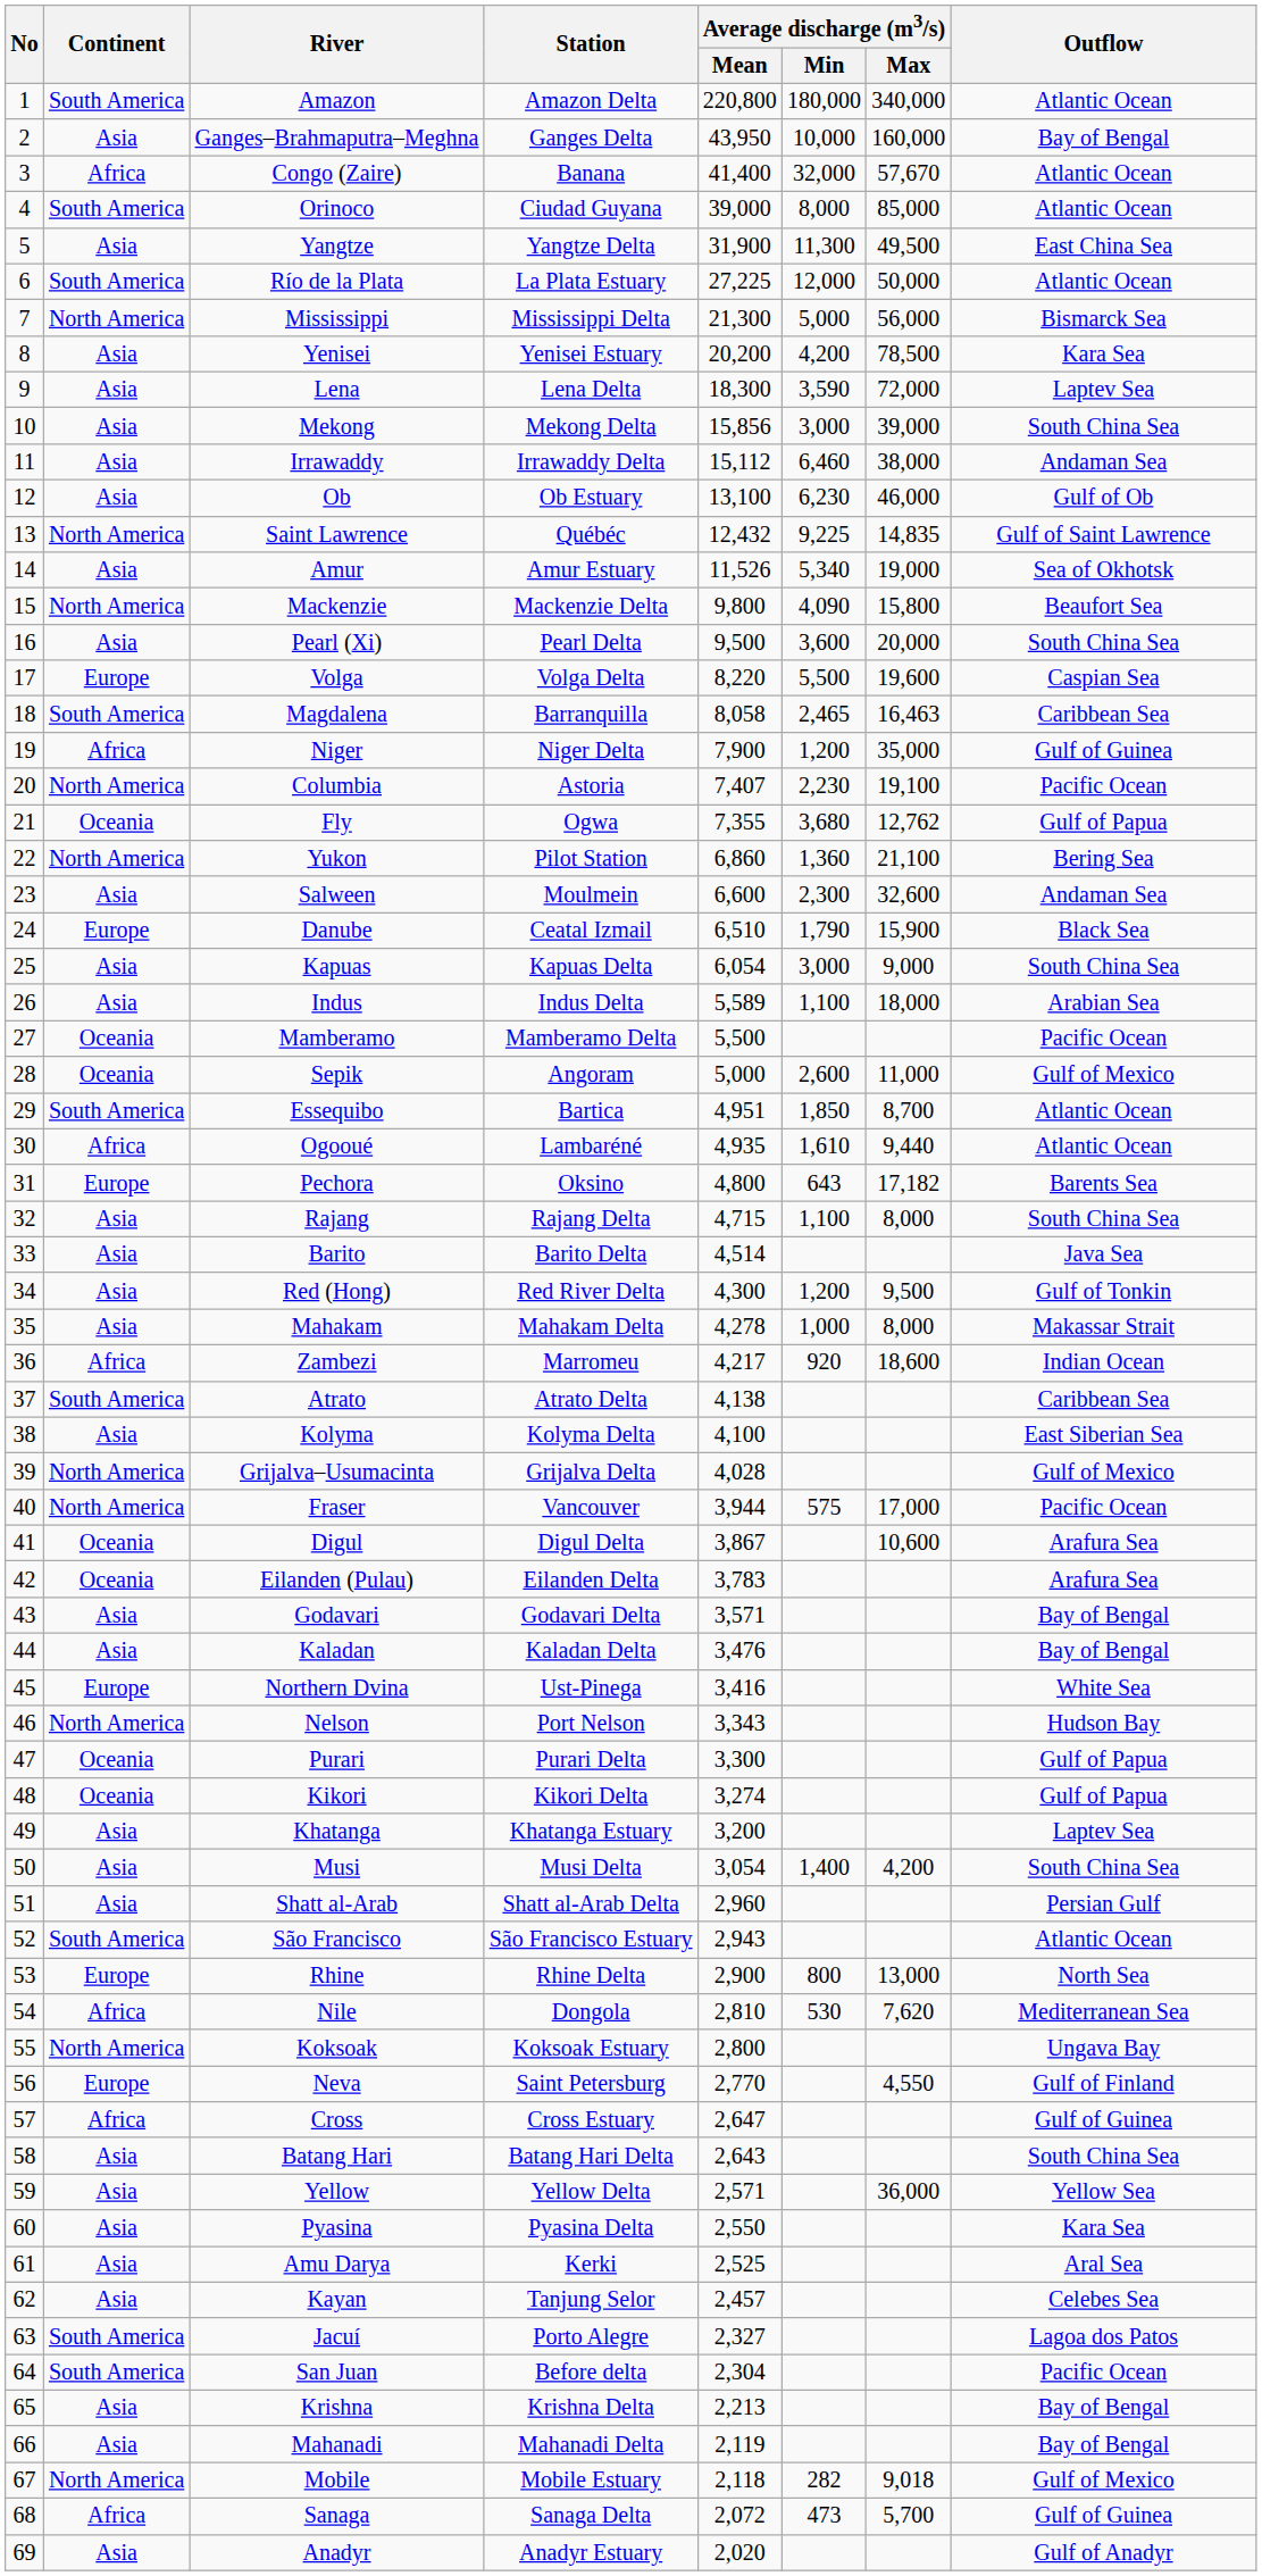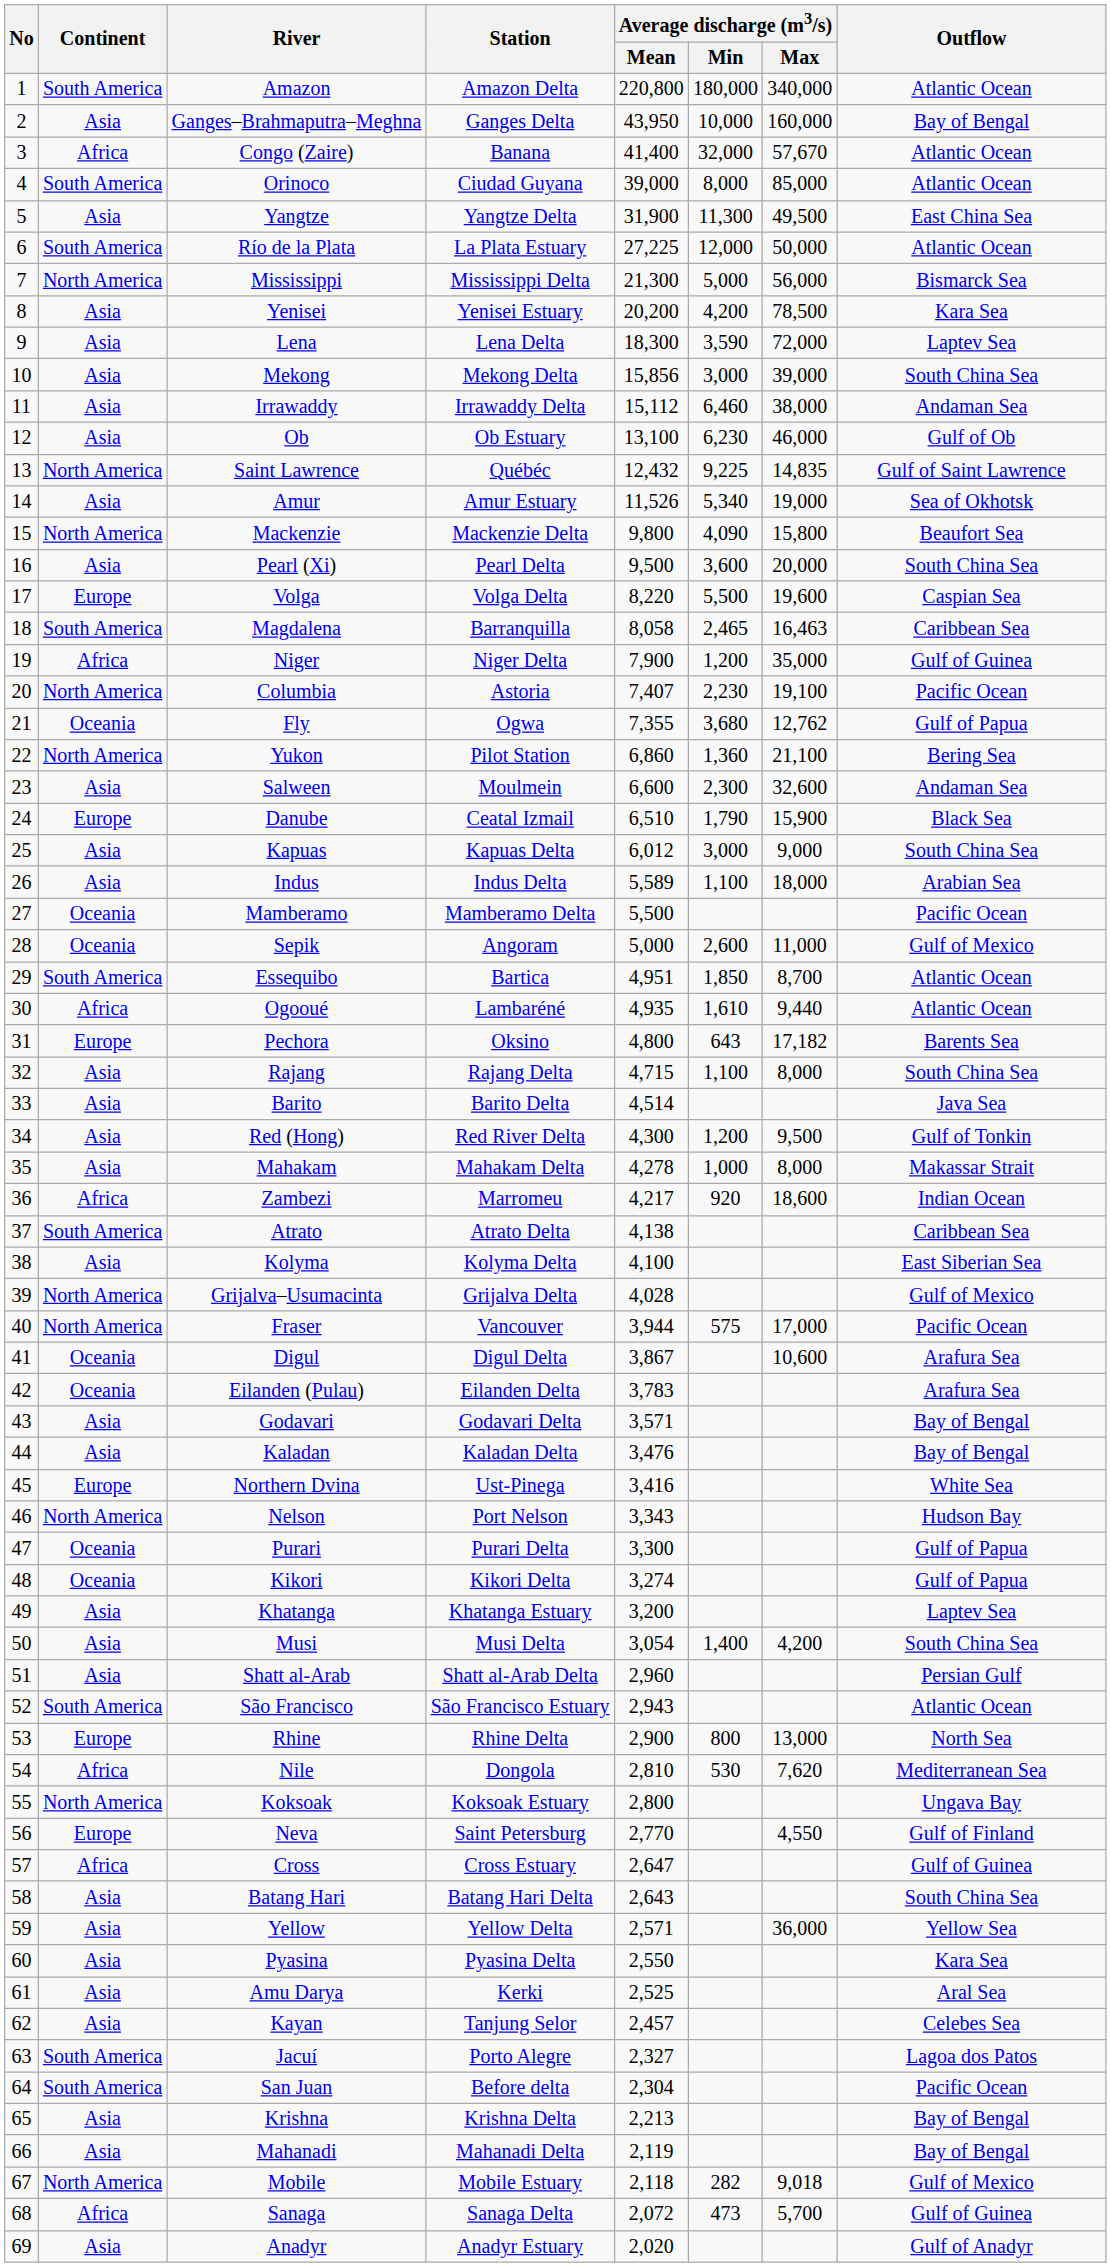Kapuas | Average discharge (m3/s) / Mean: 6,054 -> 6,012
